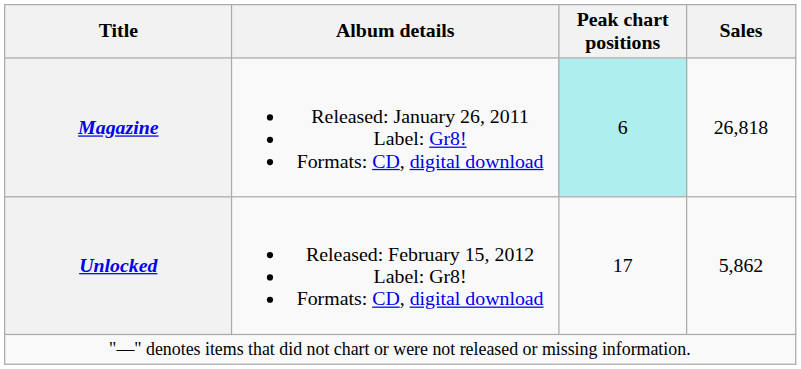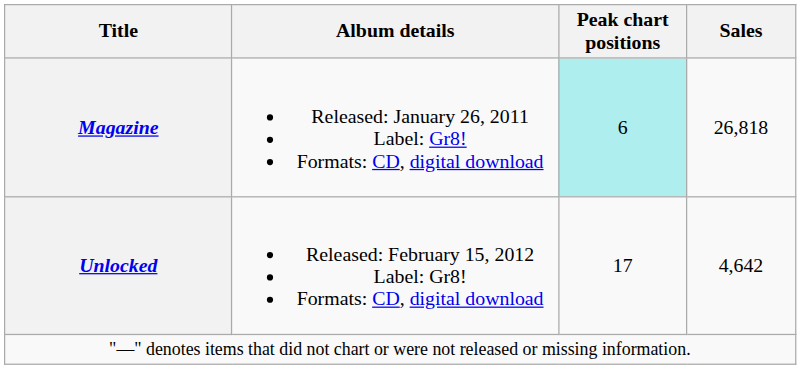Unlocked | Sales: 5,862 -> 4,642
